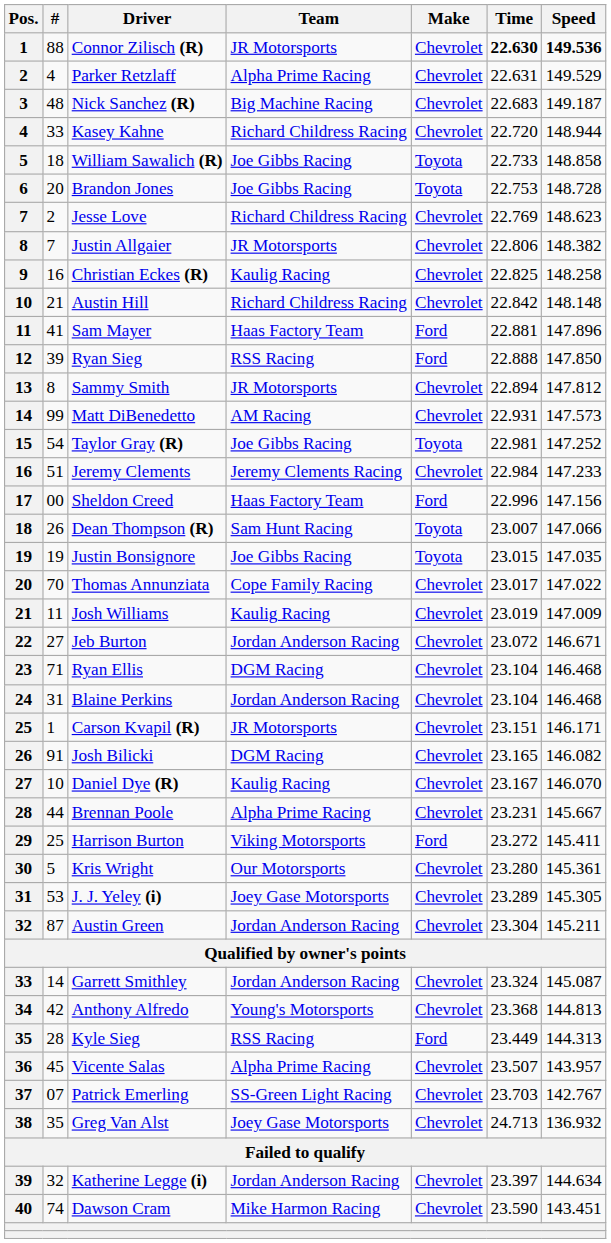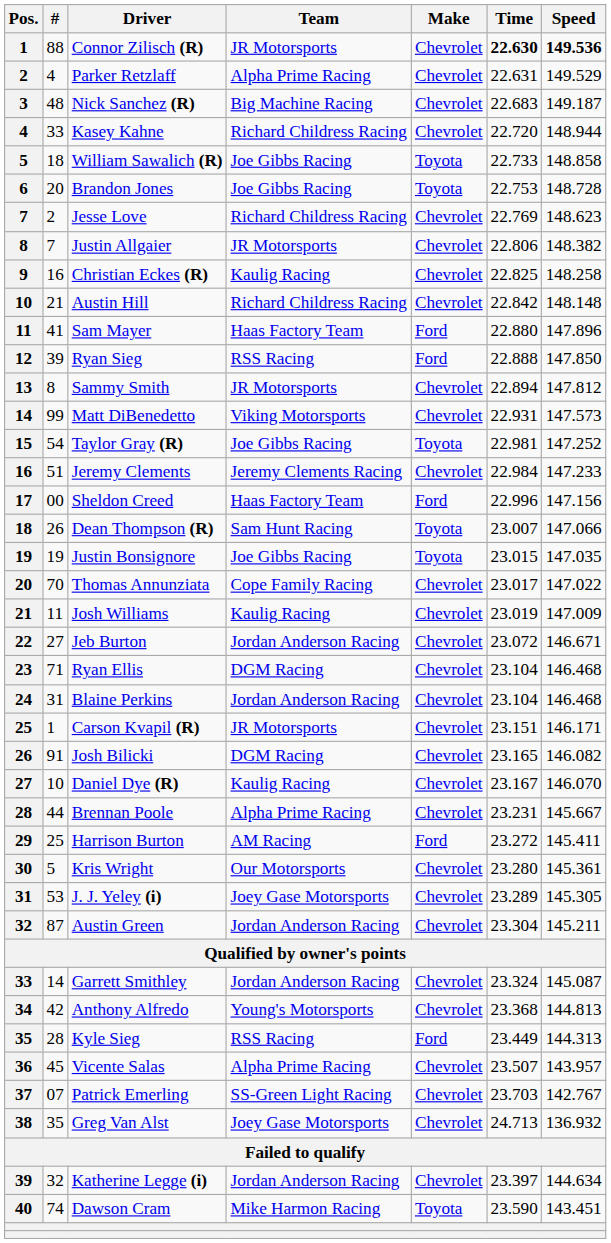Sam Mayer | Time: 22.881 -> 22.880
Matt DiBenedetto | Team: AM Racing -> Viking Motorsports
Harrison Burton | Team: Viking Motorsports -> AM Racing
Dawson Cram | Make: Chevrolet -> Toyota
